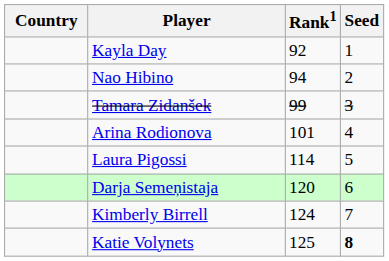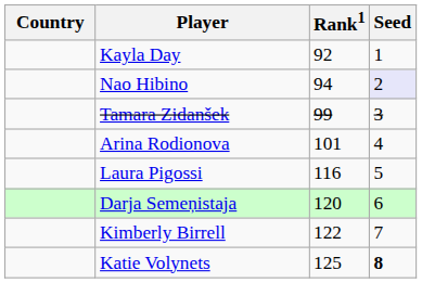Nao Hibino | Seed: no background -> lavender background
Laura Pigossi | Rank1: 114 -> 116
Kimberly Birrell | Rank1: 124 -> 122
